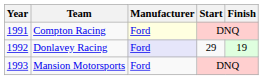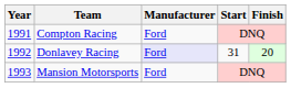Compton Racing | Manufacturer: lightyellow background -> no background
Donlavey Racing | Start: 29 -> 31
Donlavey Racing | Finish: 19 -> 20
